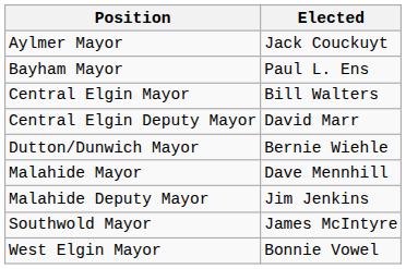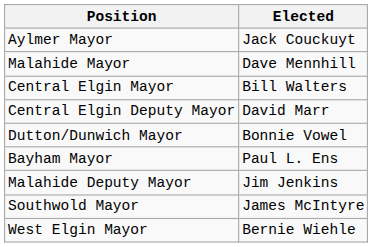rows swapped: Bayham Mayor <-> Malahide Mayor
Dutton/Dunwich Mayor | Elected: Bernie Wiehle -> Bonnie Vowel
West Elgin Mayor | Elected: Bonnie Vowel -> Bernie Wiehle
